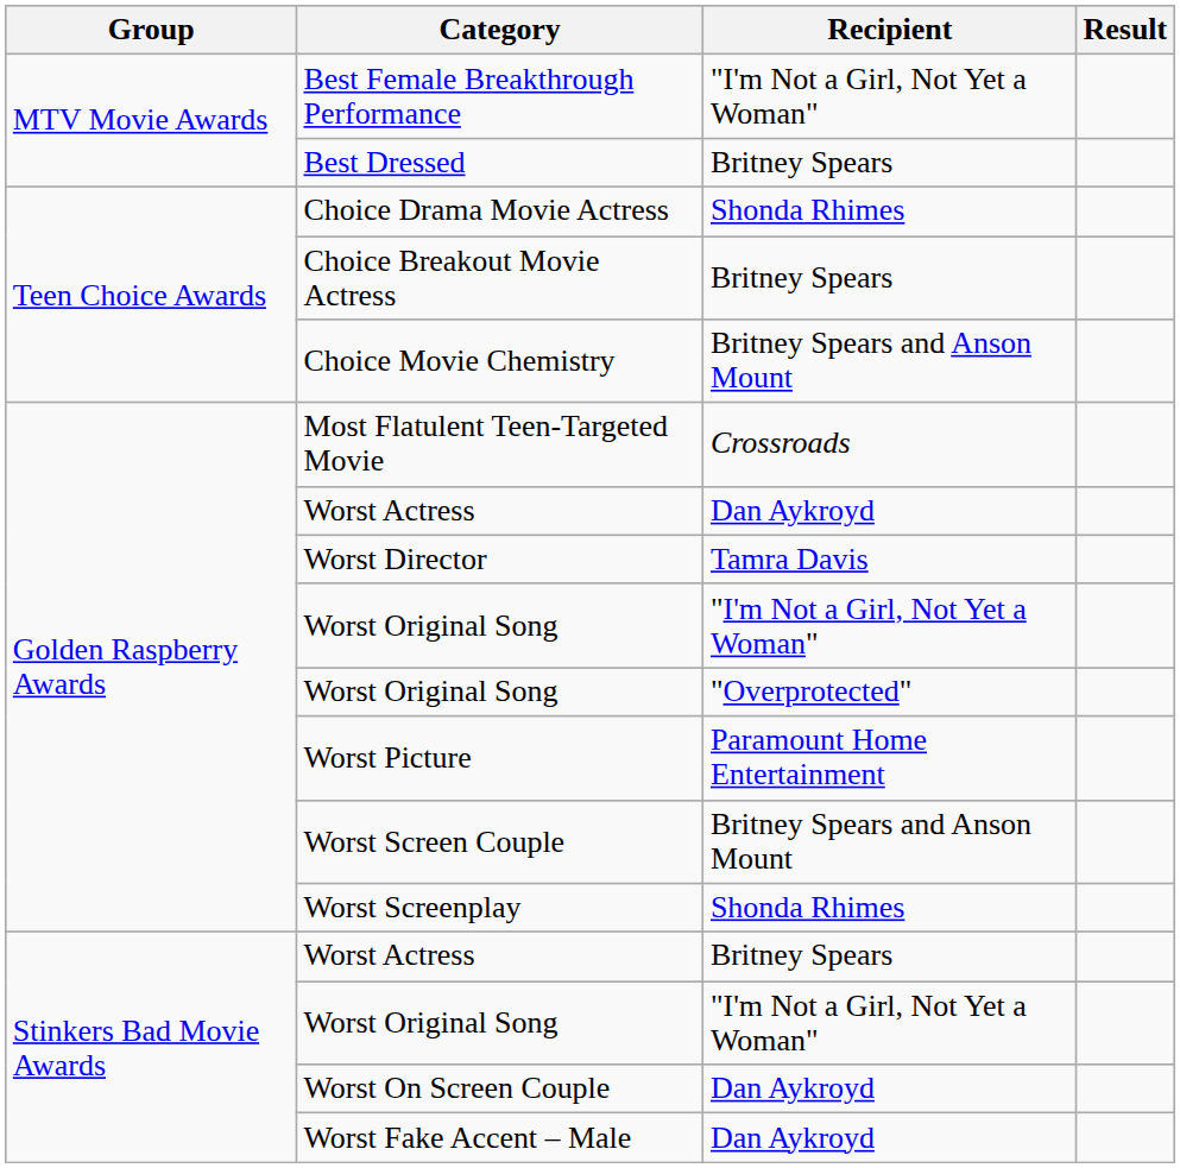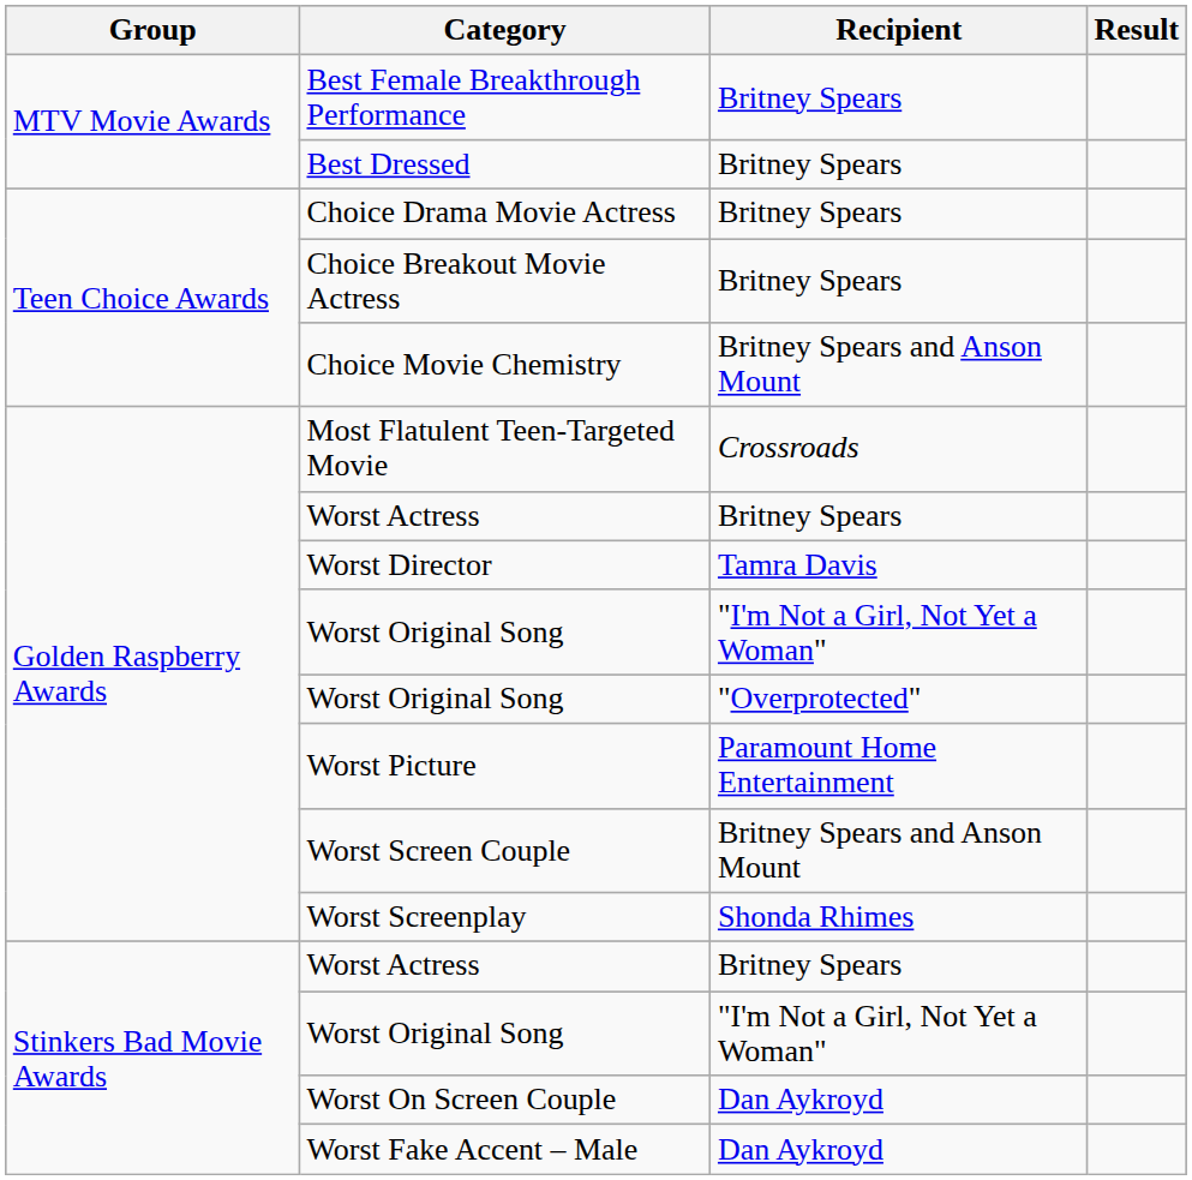Best Female Breakthrough Performance | Recipient: "I'm Not a Girl, Not Yet a Woman" -> Britney Spears
Choice Drama Movie Actress | Recipient: Shonda Rhimes -> Britney Spears
Golden Raspberry Awards / Worst Actress | Recipient: Dan Aykroyd -> Britney Spears
